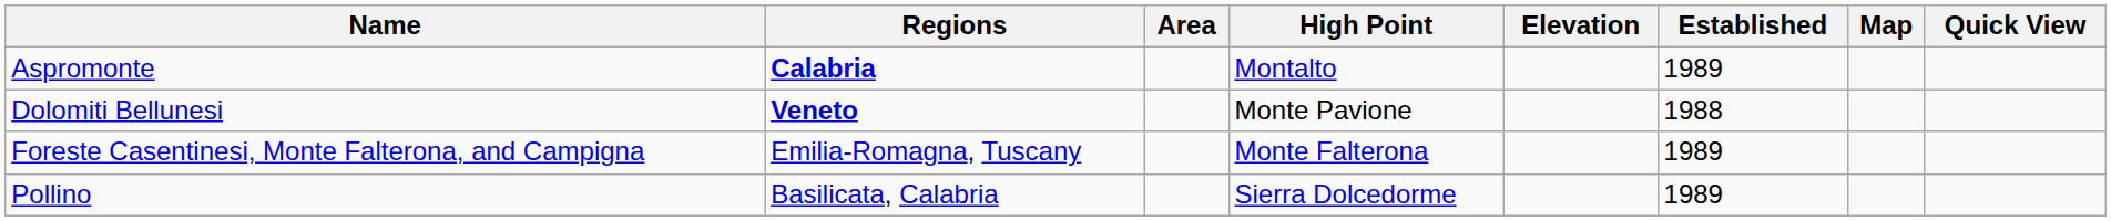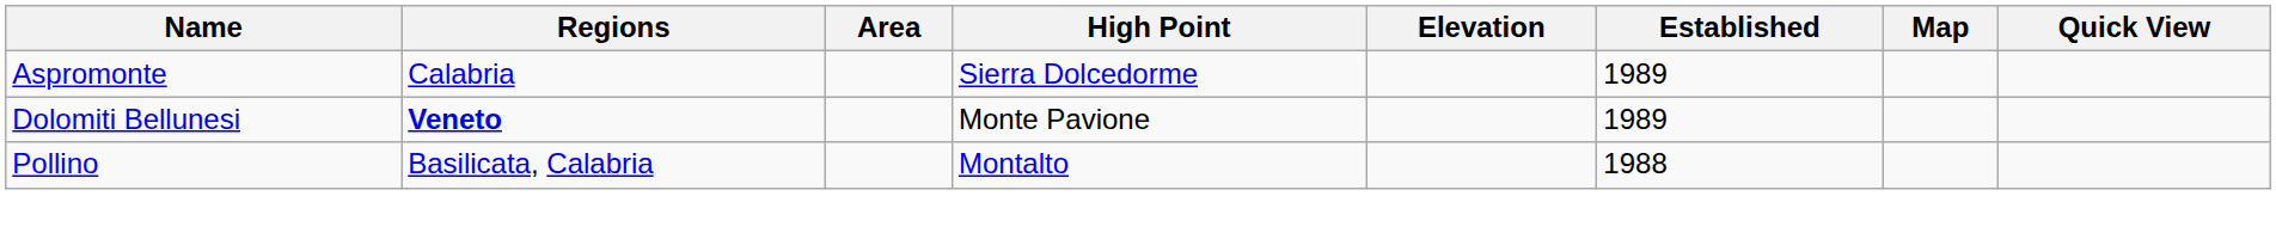Aspromonte | Regions: bold -> normal
Aspromonte | High Point: Montalto -> Sierra Dolcedorme
Dolomiti Bellunesi | Established: 1988 -> 1989
- row: Foreste Casentinesi, Monte Falterona, and Campigna | Emilia-Romagna, Tuscany | Monte Falterona | 1989
Pollino | High Point: Sierra Dolcedorme -> Montalto
Pollino | Established: 1989 -> 1988
